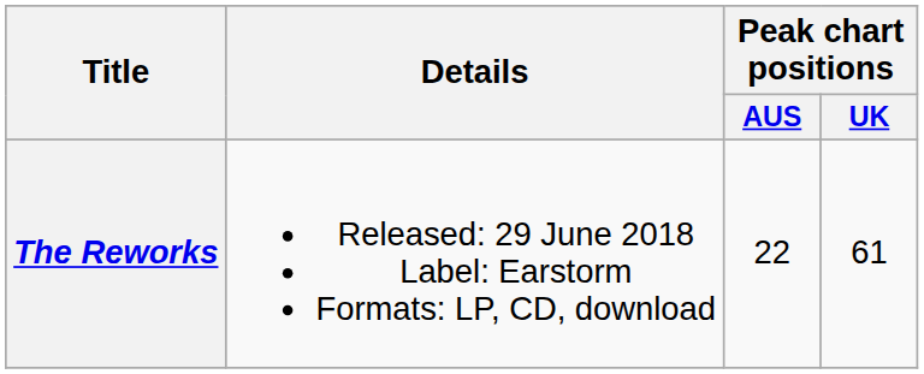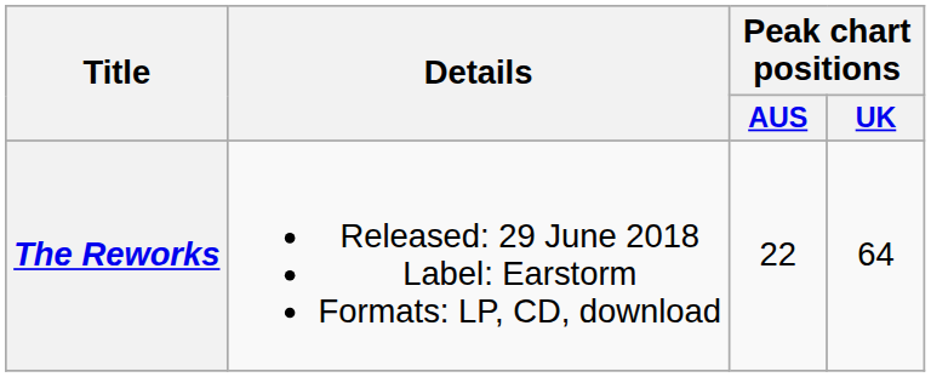The Reworks | Peak chart positions / UK: 61 -> 64
